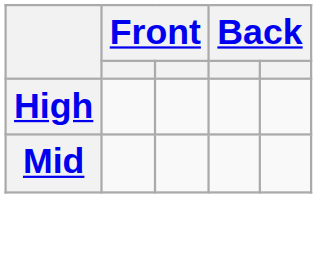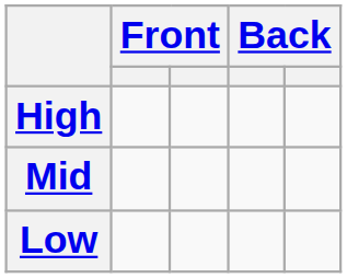+ row: Low
